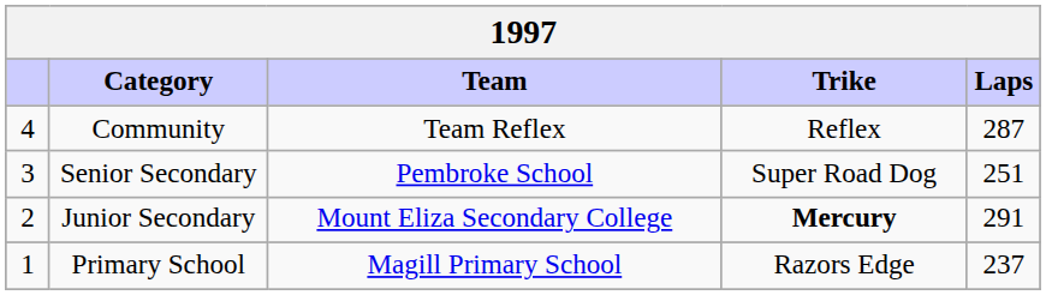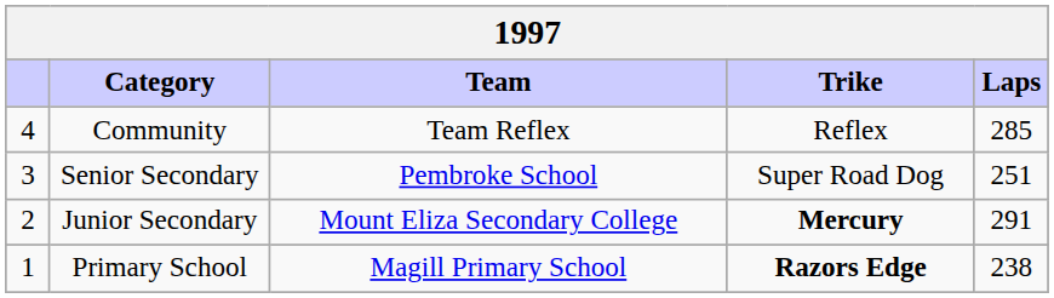Community | Laps: 287 -> 285
Primary School | Trike: normal -> bold
Primary School | Laps: 237 -> 238
